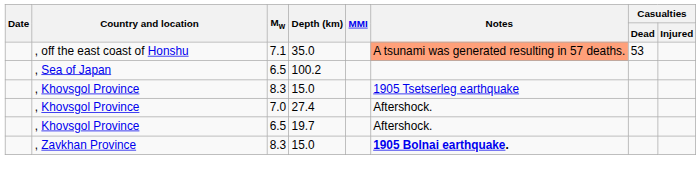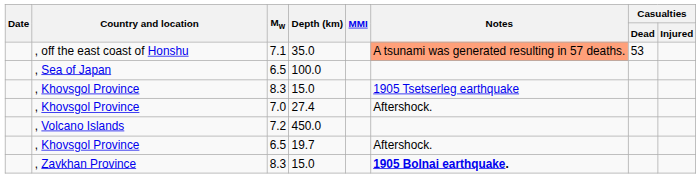, Sea of Japan | Depth (km): 100.2 -> 100.0
+ row: , Volcano Islands | 7.2 | 450.0
